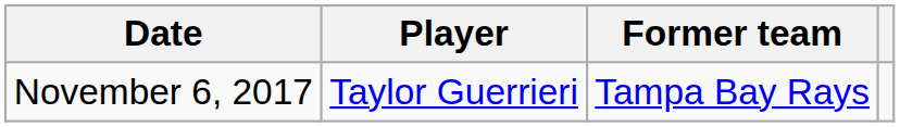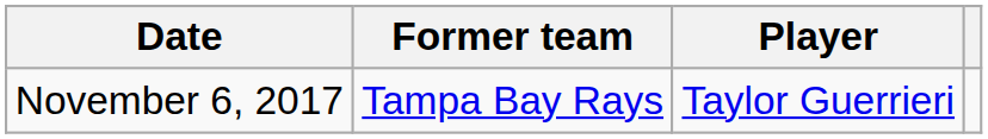columns swapped: Player <-> Former team
